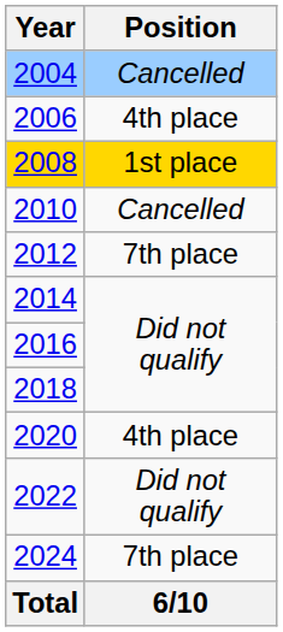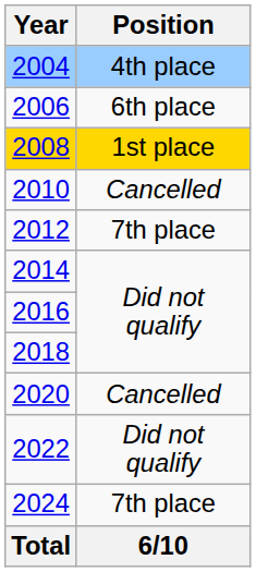2004 | Position: Cancelled -> 4th place
2006 | Position: 4th place -> 6th place
2020 | Position: 4th place -> Cancelled
